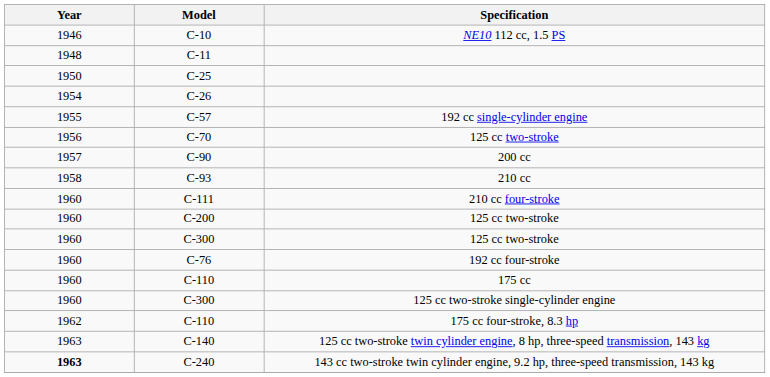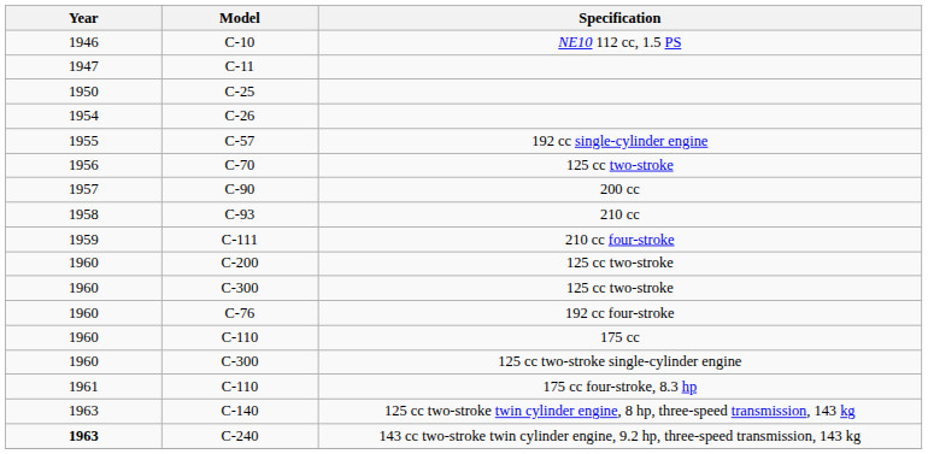C-11 | Year: 1948 -> 1947
C-111 | Year: 1960 -> 1959
C-110 / 175 cc four-stroke, 8.3 hp | Year: 1962 -> 1961
